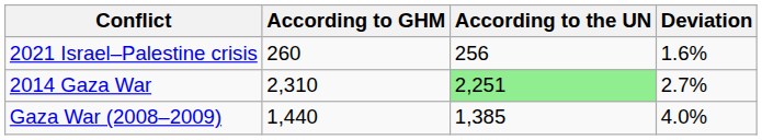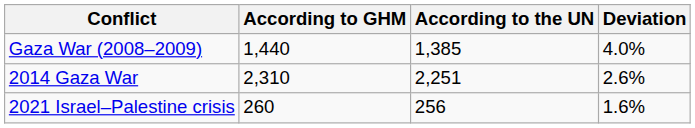rows swapped: Gaza War (2008–2009) <-> 2021 Israel–Palestine crisis
2014 Gaza War | According to the UN: lightgreen background -> no background
2014 Gaza War | Deviation: 2.7% -> 2.6%
